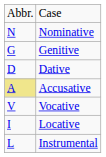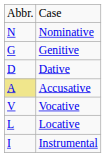Locative | column 1: I -> L
Instrumental | column 1: L -> I
